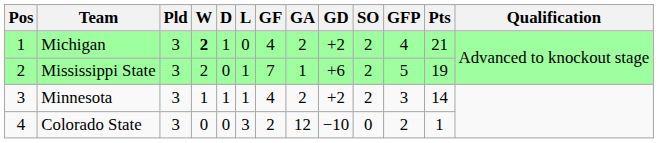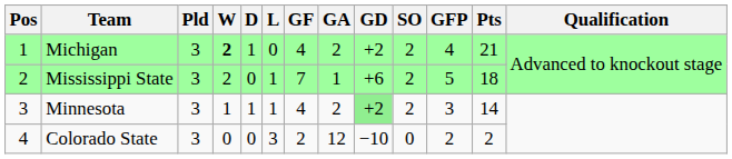Mississippi State | Pts: 19 -> 18
Minnesota | GD: no background -> lightgreen background
Colorado State | Pts: 1 -> 2
